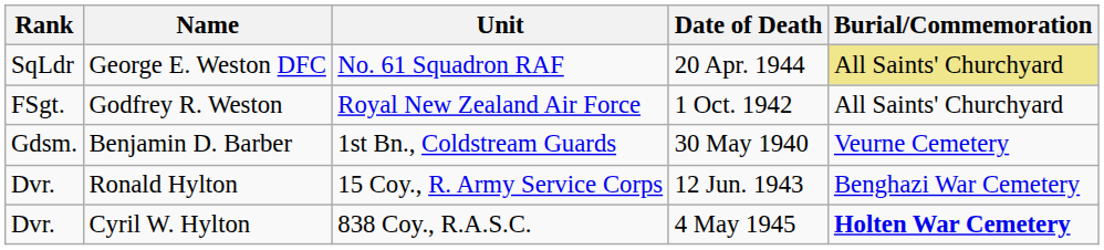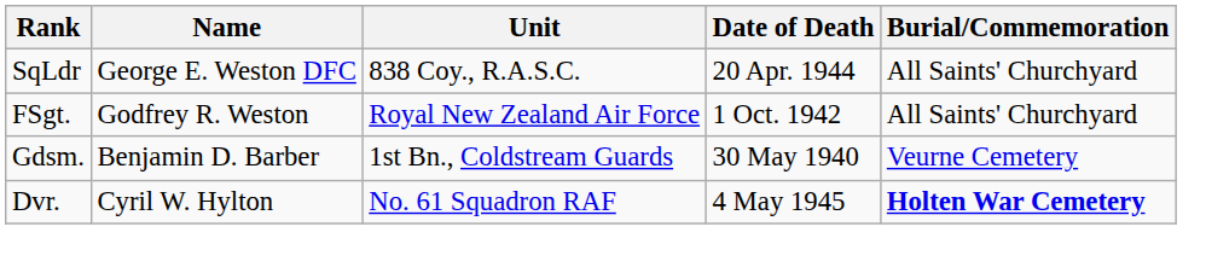George E. Weston DFC | Unit: No. 61 Squadron RAF -> 838 Coy., R.A.S.C.
George E. Weston DFC | Burial/Commemoration: khaki background -> no background
- row: Dvr. | Ronald Hylton | 15 Coy., R. Army Service Corps | 12 Jun. 1943 | Benghazi War Cemetery
Cyril W. Hylton | Unit: 838 Coy., R.A.S.C. -> No. 61 Squadron RAF
